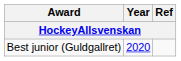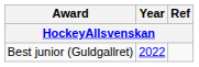Best junior (Guldgallret) | Year: 2020 -> 2022
